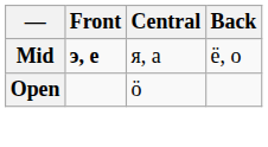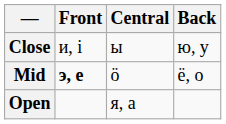+ row: Close | и, і | ы | ю, у
Mid | Central: я, а -> ӧ
Open | Central: ӧ -> я, а
